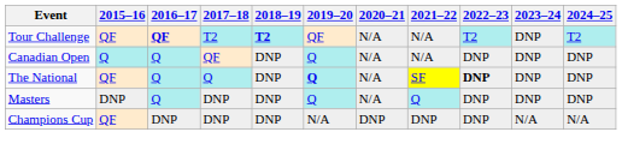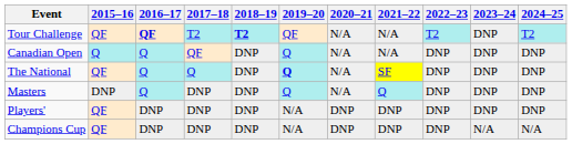The National | 2022–23: bold -> normal
+ row: Players' | QF | DNP | DNP | DNP | N/A | DNP | DNP | DNP | DNP | DNP
